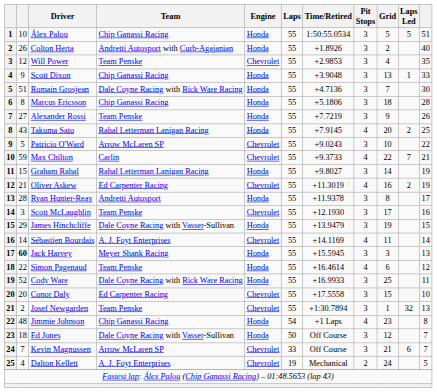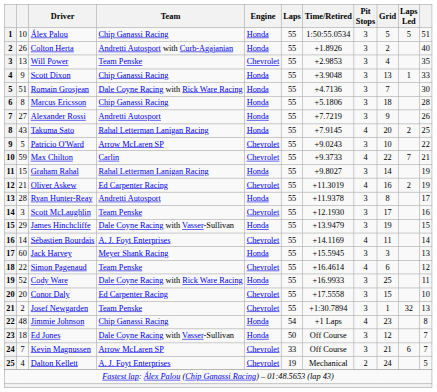Will Power | column 2: 12 -> 13
Alexander Rossi | Team: Team Penske -> Andretti Autosport
Jack Harvey | column 2: bold -> normal
Simon Pagenaud | Engine: Honda -> Chevrolet
